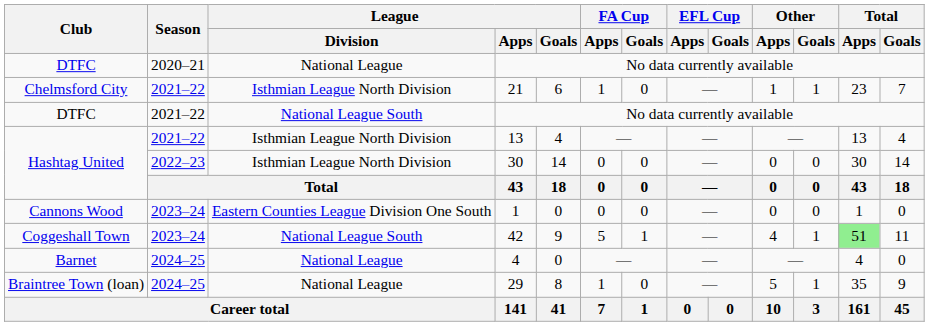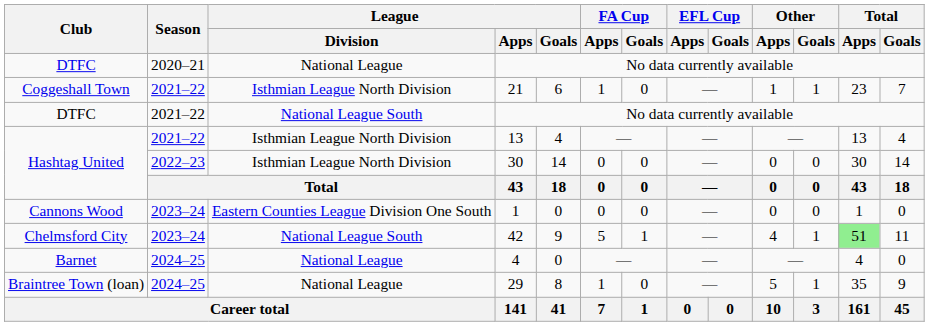21 | Club: Chelmsford City -> Coggeshall Town
42 | Club: Coggeshall Town -> Chelmsford City
